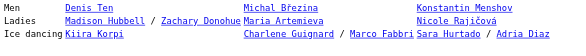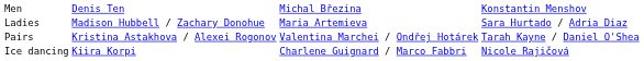Ladies | column 4: Nicole Rajičová -> Sara Hurtado / Adria Diaz
+ row: Pairs | Kristina Astakhova / Alexei Rogonov | Valentina Marchei / Ondřej Hotárek | Tarah Kayne / Daniel O'Shea
Ice dancing | column 4: Sara Hurtado / Adria Diaz -> Nicole Rajičová
